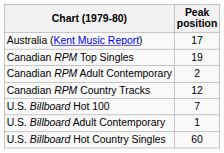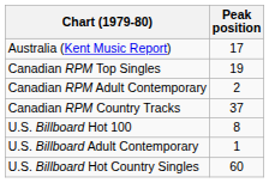Canadian RPM Country Tracks | Peak position: 12 -> 37
U.S. Billboard Hot 100 | Peak position: 7 -> 8
